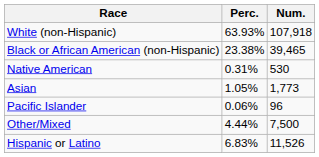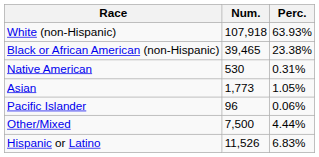columns swapped: Num. <-> Perc.
